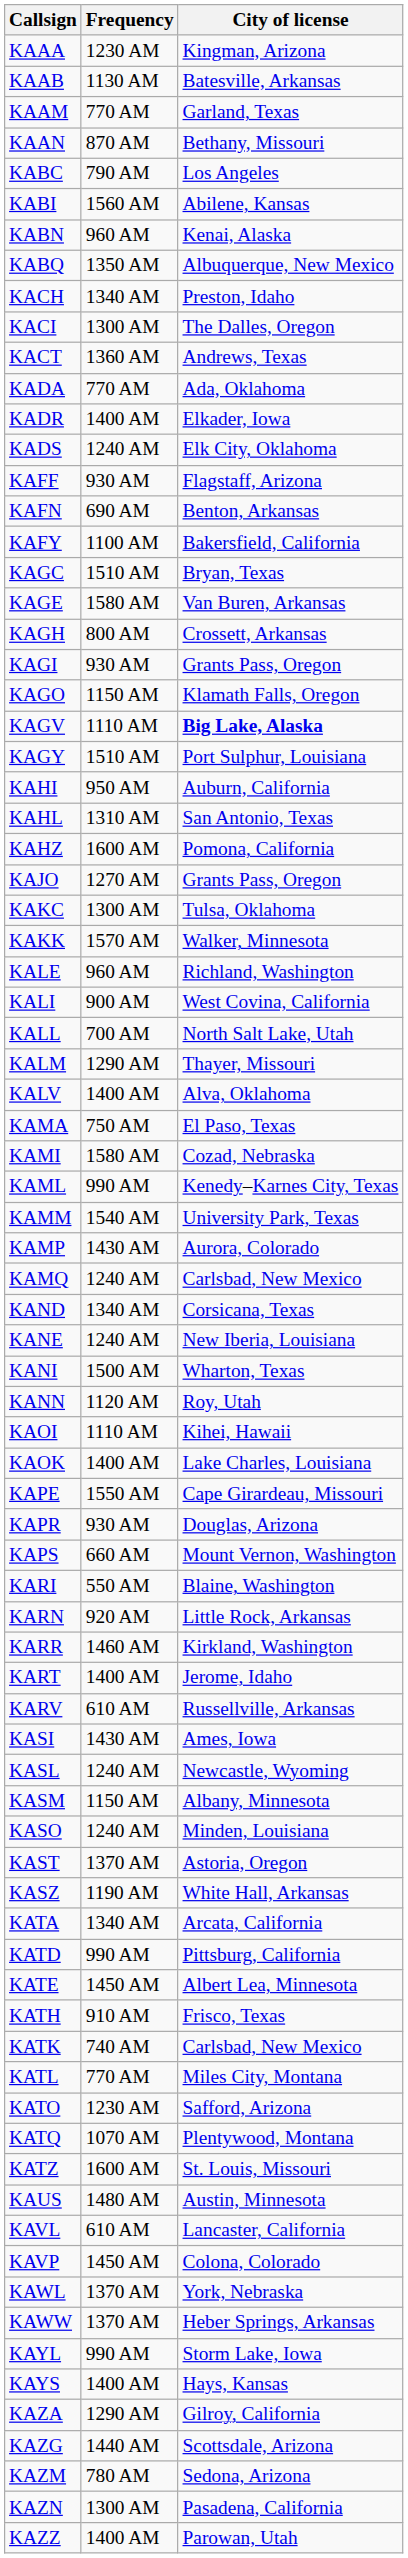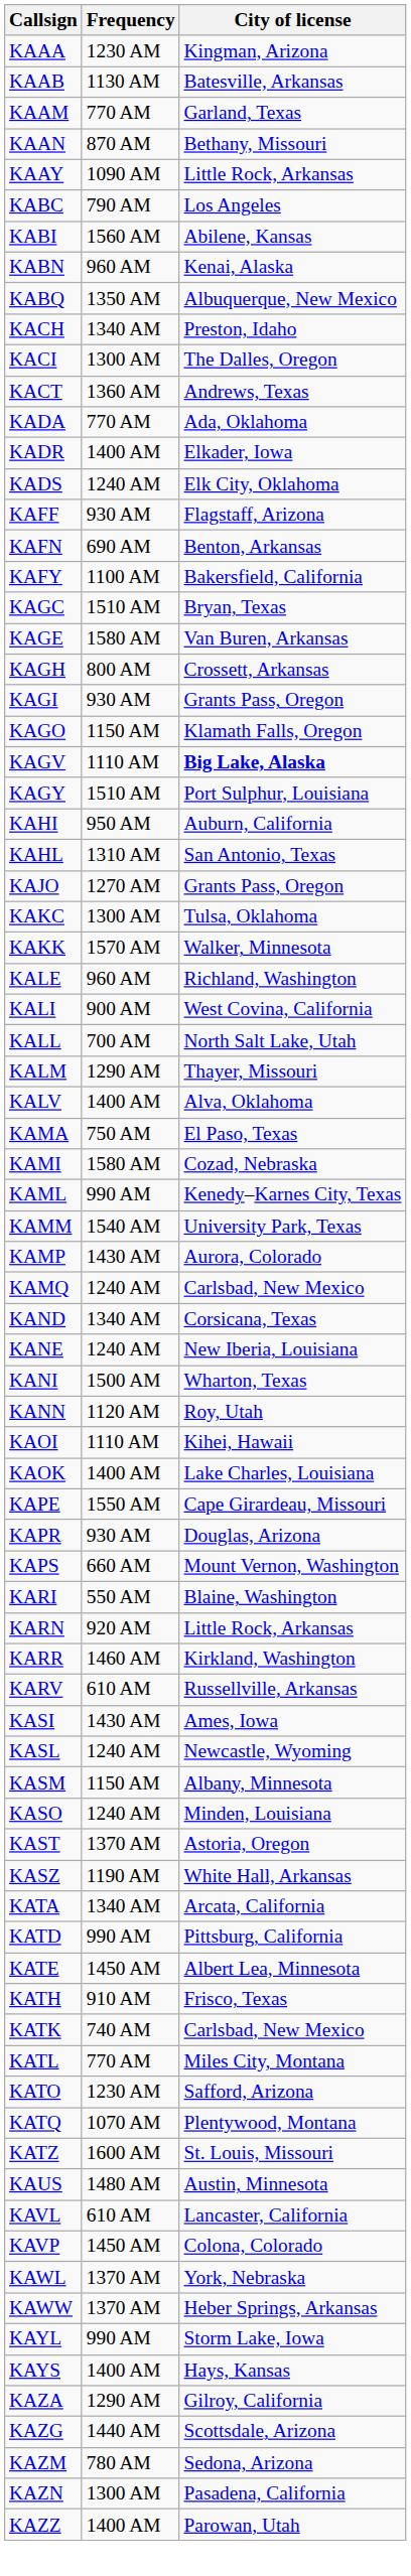+ row: KAAY | 1090 AM | Little Rock, Arkansas
- row: KAHZ | 1600 AM | Pomona, California
- row: KART | 1400 AM | Jerome, Idaho
